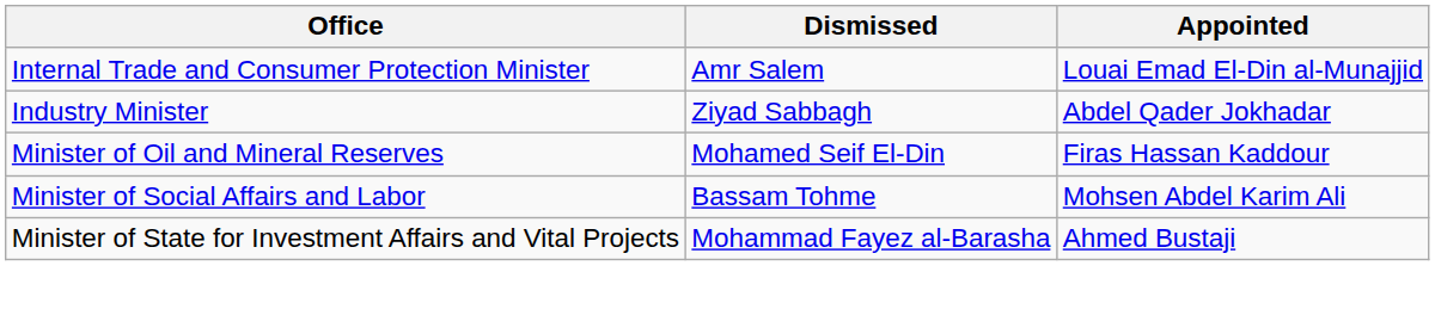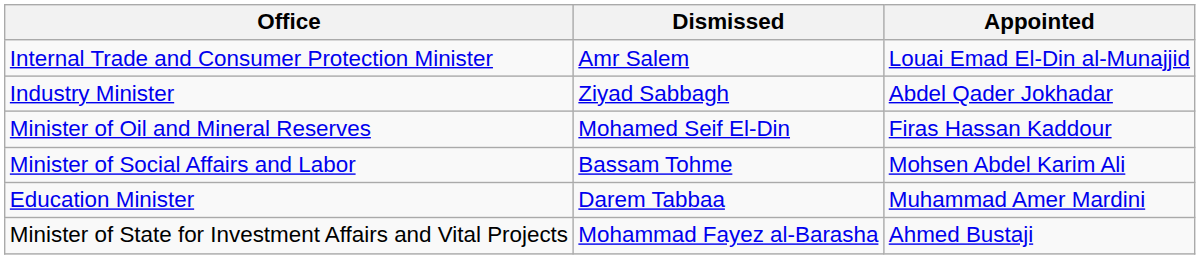+ row: Education Minister | Darem Tabbaa | Muhammad Amer Mardini
